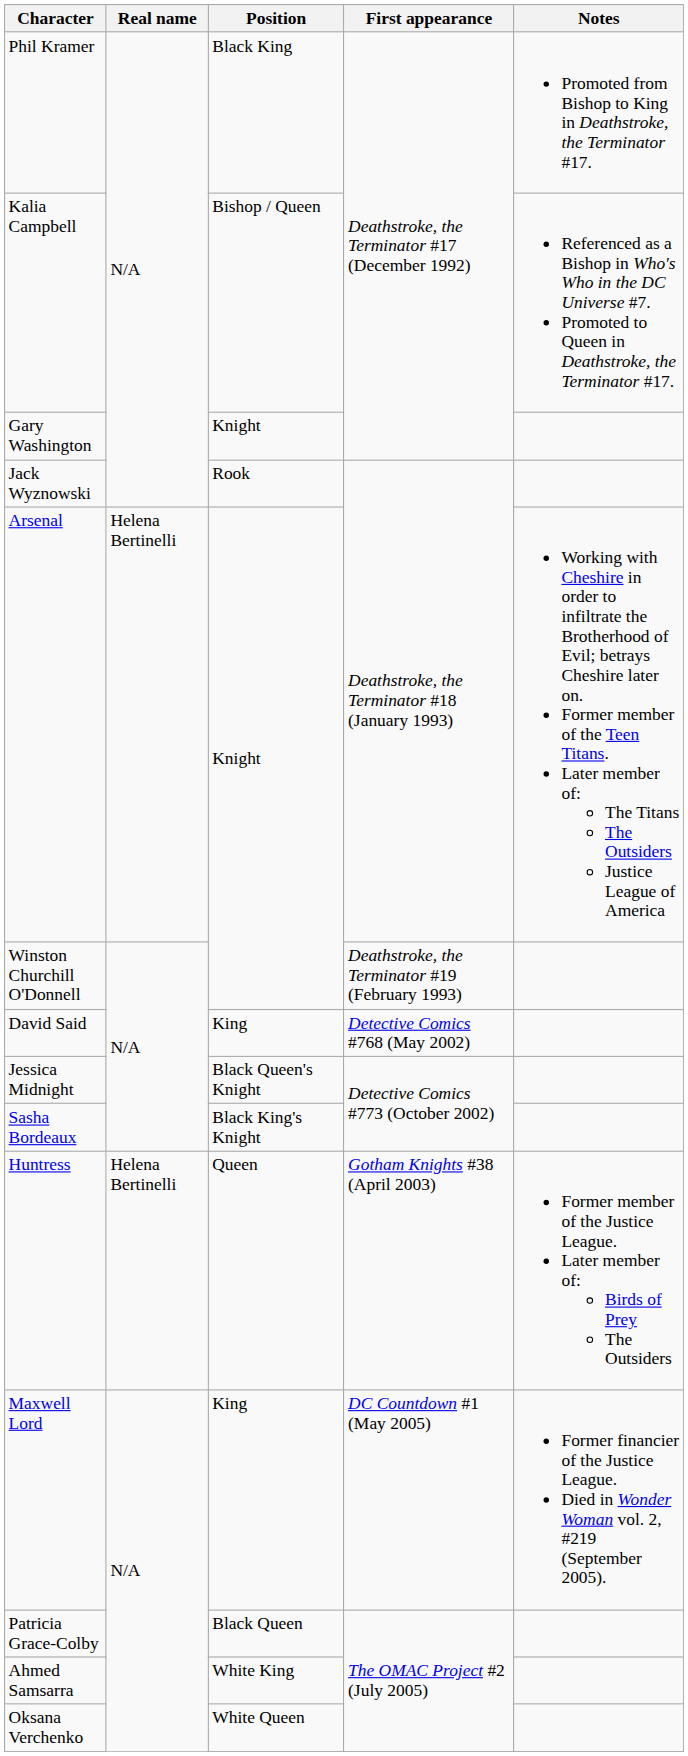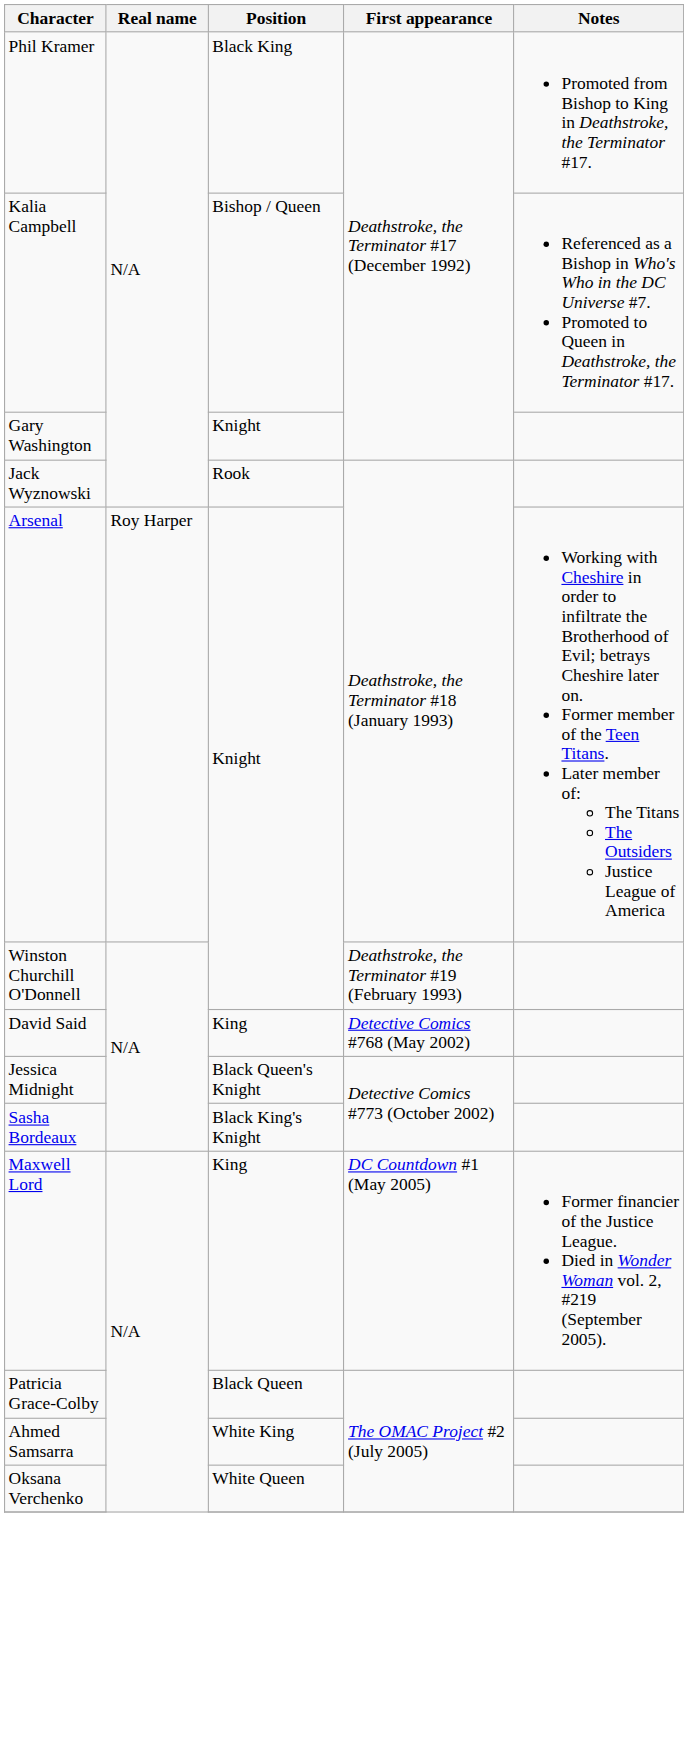Arsenal | Real name: Helena Bertinelli -> Roy Harper
- row: Huntress | Helena Bertinelli | Queen | Gotham Knights #38 (April 2003) | Former member of the Justice League. Later member of: Birds of Prey The Outsiders
